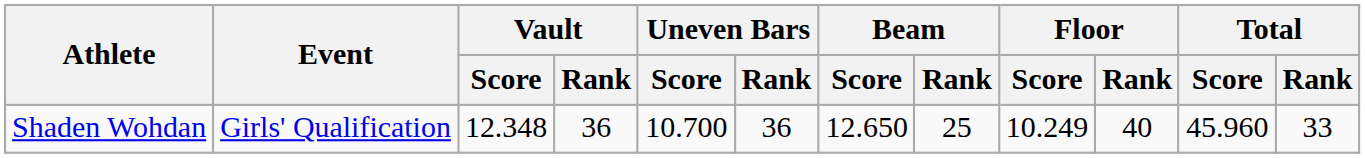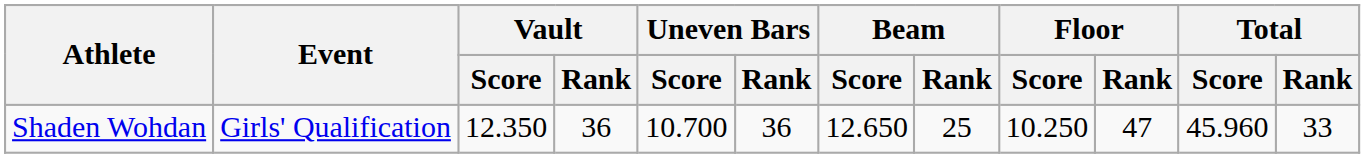Shaden Wohdan | Vault / Score: 12.348 -> 12.350
Shaden Wohdan | Floor / Score: 10.249 -> 10.250
Shaden Wohdan | Floor / Rank: 40 -> 47
